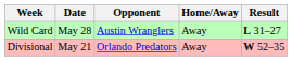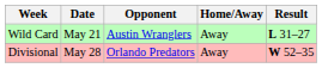Wild Card | Date: May 28 -> May 21
Divisional | Date: May 21 -> May 28
